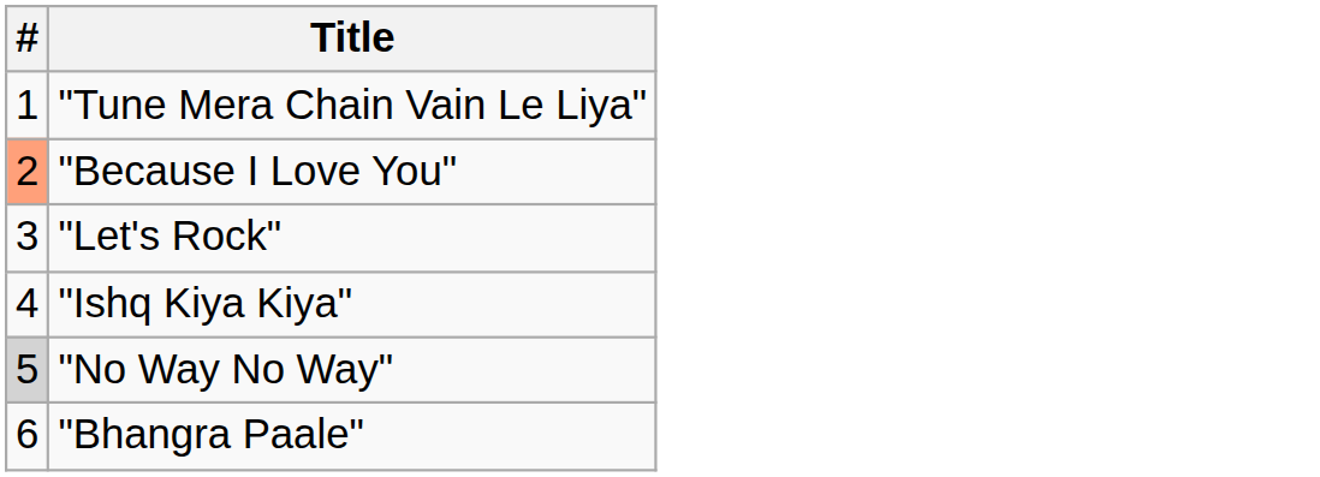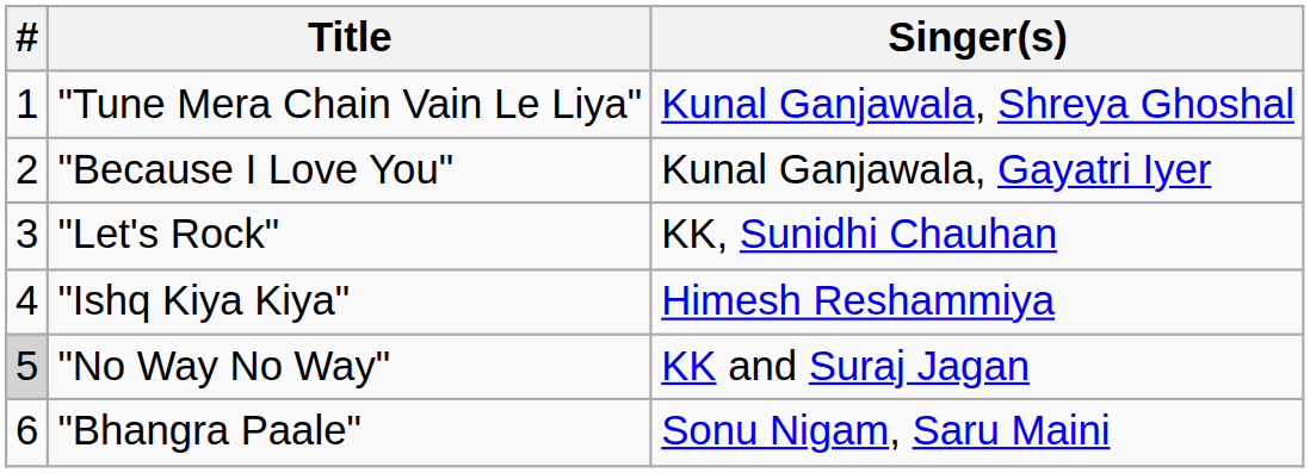+ column: Singer(s) | Kunal Ganjawala, Shreya Ghoshal | Kunal Ganjawala, Gayatri Iyer | KK, Sunidhi Chauhan | Himesh Reshammiya | KK and Suraj Jagan | Sonu Nigam, Saru Maini
"Because I Love You" | #: lightsalmon background -> no background
